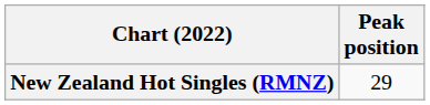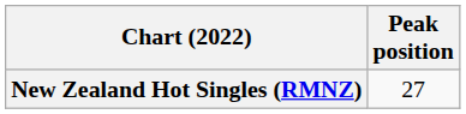New Zealand Hot Singles (RMNZ) | Peak position: 29 -> 27
